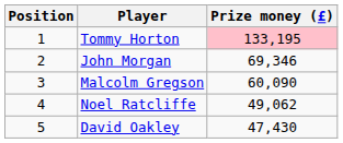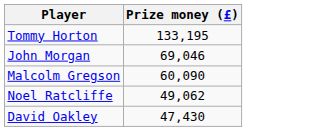- column: Position | 1 | 2 | 3 | 4 | 5
Tommy Horton | Prize money (£): pink background -> no background
John Morgan | Prize money (£): 69,346 -> 69,046
